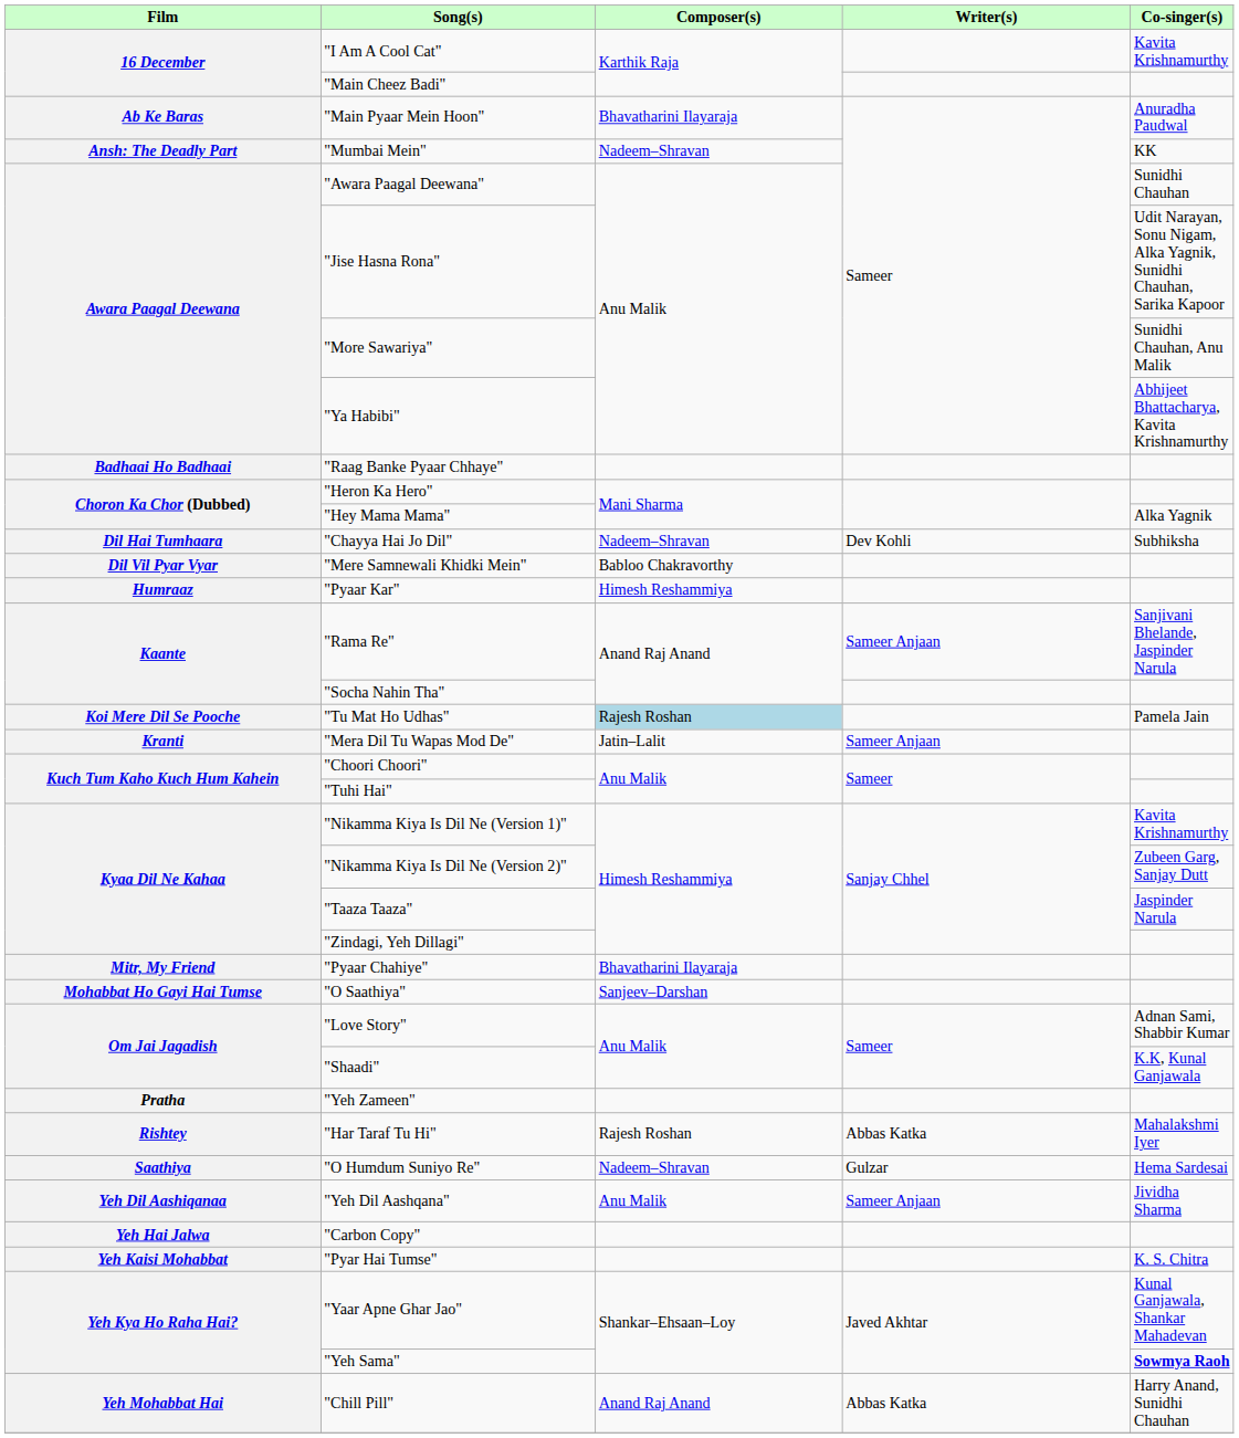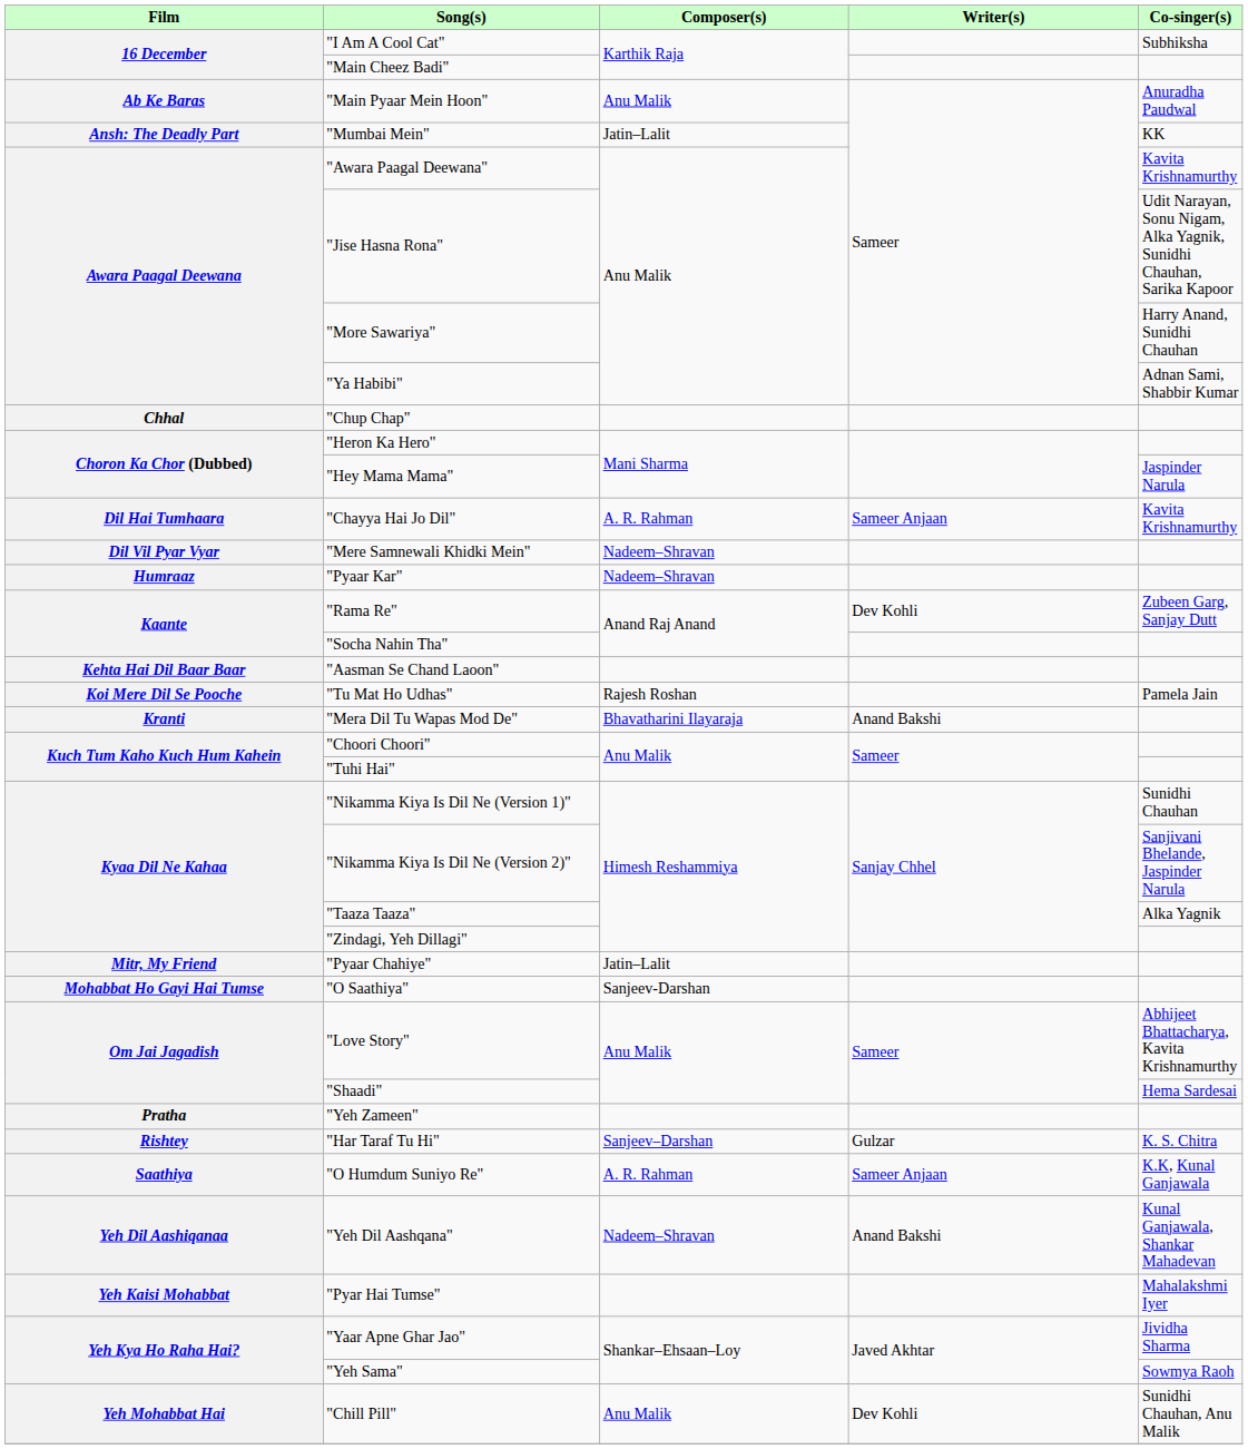"I Am A Cool Cat" | Co-singer(s): Kavita Krishnamurthy -> Subhiksha
"Main Pyaar Mein Hoon" | Composer(s): Bhavatharini Ilayaraja -> Anu Malik
"Mumbai Mein" | Composer(s): Nadeem–Shravan -> Jatin–Lalit
"Awara Paagal Deewana" | Co-singer(s): Sunidhi Chauhan -> Kavita Krishnamurthy
"More Sawariya" | Co-singer(s): Sunidhi Chauhan, Anu Malik -> Harry Anand, Sunidhi Chauhan
"Ya Habibi" | Co-singer(s): Abhijeet Bhattacharya, Kavita Krishnamurthy -> Adnan Sami, Shabbir Kumar
- row: Badhaai Ho Badhaai | "Raag Banke Pyaar Chhaye"
+ row: Chhal | "Chup Chap"
"Hey Mama Mama" | Co-singer(s): Alka Yagnik -> Jaspinder Narula
"Chayya Hai Jo Dil" | Composer(s): Nadeem–Shravan -> A. R. Rahman
"Chayya Hai Jo Dil" | Writer(s): Dev Kohli -> Sameer Anjaan
"Chayya Hai Jo Dil" | Co-singer(s): Subhiksha -> Kavita Krishnamurthy
"Mere Samnewali Khidki Mein" | Composer(s): Babloo Chakravorthy -> Nadeem–Shravan
"Pyaar Kar" | Composer(s): Himesh Reshammiya -> Nadeem–Shravan
"Rama Re" | Writer(s): Sameer Anjaan -> Dev Kohli
"Rama Re" | Co-singer(s): Sanjivani Bhelande, Jaspinder Narula -> Zubeen Garg, Sanjay Dutt
+ row: Kehta Hai Dil Baar Baar | "Aasman Se Chand Laoon"
"Tu Mat Ho Udhas" | Composer(s): lightblue background -> no background
"Mera Dil Tu Wapas Mod De" | Composer(s): Jatin–Lalit -> Bhavatharini Ilayaraja
"Mera Dil Tu Wapas Mod De" | Writer(s): Sameer Anjaan -> Anand Bakshi
"Nikamma Kiya Is Dil Ne (Version 1)" | Co-singer(s): Kavita Krishnamurthy -> Sunidhi Chauhan
"Nikamma Kiya Is Dil Ne (Version 2)" | Co-singer(s): Zubeen Garg, Sanjay Dutt -> Sanjivani Bhelande, Jaspinder Narula
"Taaza Taaza" | Co-singer(s): Jaspinder Narula -> Alka Yagnik
"Pyaar Chahiye" | Composer(s): Bhavatharini Ilayaraja -> Jatin–Lalit
"O Saathiya" | Composer(s): Sanjeev–Darshan -> Sanjeev-Darshan
"Love Story" | Co-singer(s): Adnan Sami, Shabbir Kumar -> Abhijeet Bhattacharya, Kavita Krishnamurthy
"Shaadi" | Co-singer(s): K.K, Kunal Ganjawala -> Hema Sardesai
"Har Taraf Tu Hi" | Composer(s): Rajesh Roshan -> Sanjeev–Darshan
"Har Taraf Tu Hi" | Writer(s): Abbas Katka -> Gulzar
"Har Taraf Tu Hi" | Co-singer(s): Mahalakshmi Iyer -> K. S. Chitra
"O Humdum Suniyo Re" | Composer(s): Nadeem–Shravan -> A. R. Rahman
"O Humdum Suniyo Re" | Writer(s): Gulzar -> Sameer Anjaan
"O Humdum Suniyo Re" | Co-singer(s): Hema Sardesai -> K.K, Kunal Ganjawala
"Yeh Dil Aashqana" | Composer(s): Anu Malik -> Nadeem–Shravan
"Yeh Dil Aashqana" | Writer(s): Sameer Anjaan -> Anand Bakshi
"Yeh Dil Aashqana" | Co-singer(s): Jividha Sharma -> Kunal Ganjawala, Shankar Mahadevan
- row: Yeh Hai Jalwa | "Carbon Copy"
"Pyar Hai Tumse" | Co-singer(s): K. S. Chitra -> Mahalakshmi Iyer
"Yaar Apne Ghar Jao" | Co-singer(s): Kunal Ganjawala, Shankar Mahadevan -> Jividha Sharma
"Yeh Sama" | Co-singer(s): bold -> normal
"Chill Pill" | Composer(s): Anand Raj Anand -> Anu Malik
"Chill Pill" | Writer(s): Abbas Katka -> Dev Kohli
"Chill Pill" | Co-singer(s): Harry Anand, Sunidhi Chauhan -> Sunidhi Chauhan, Anu Malik
